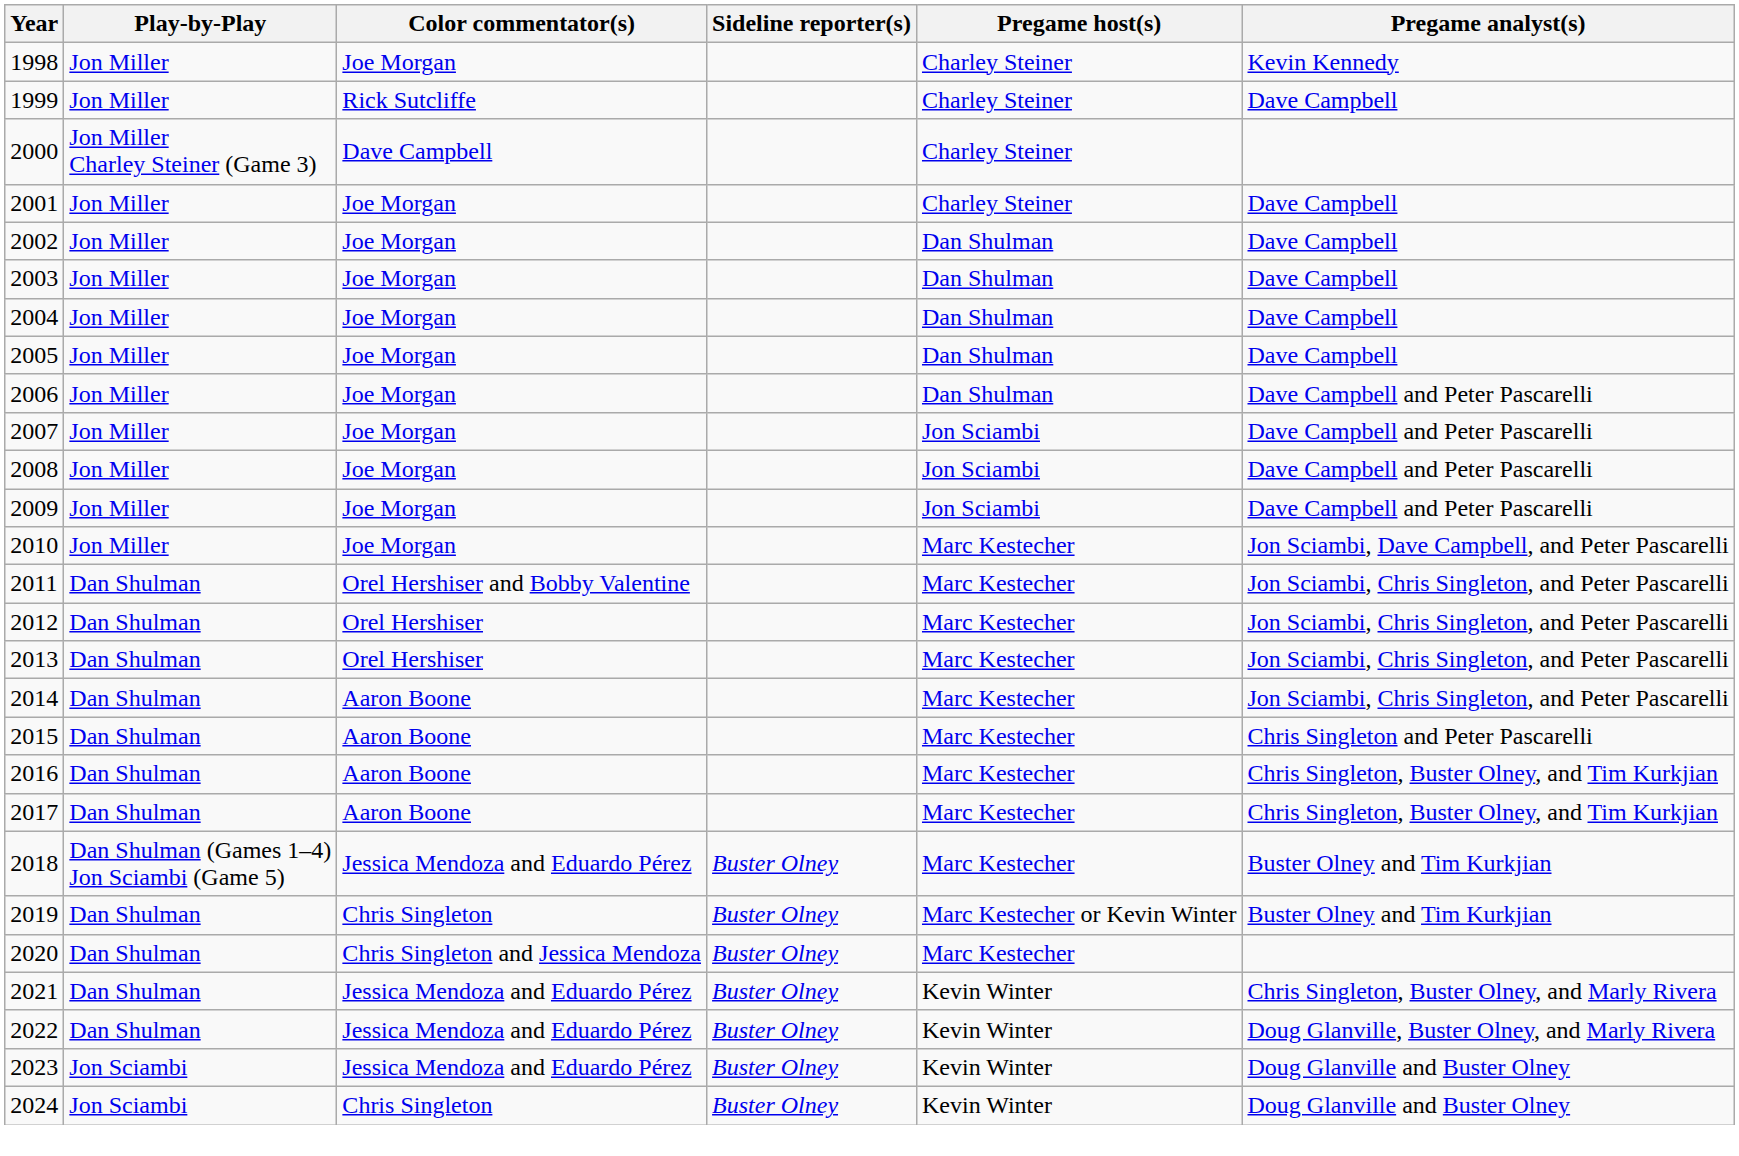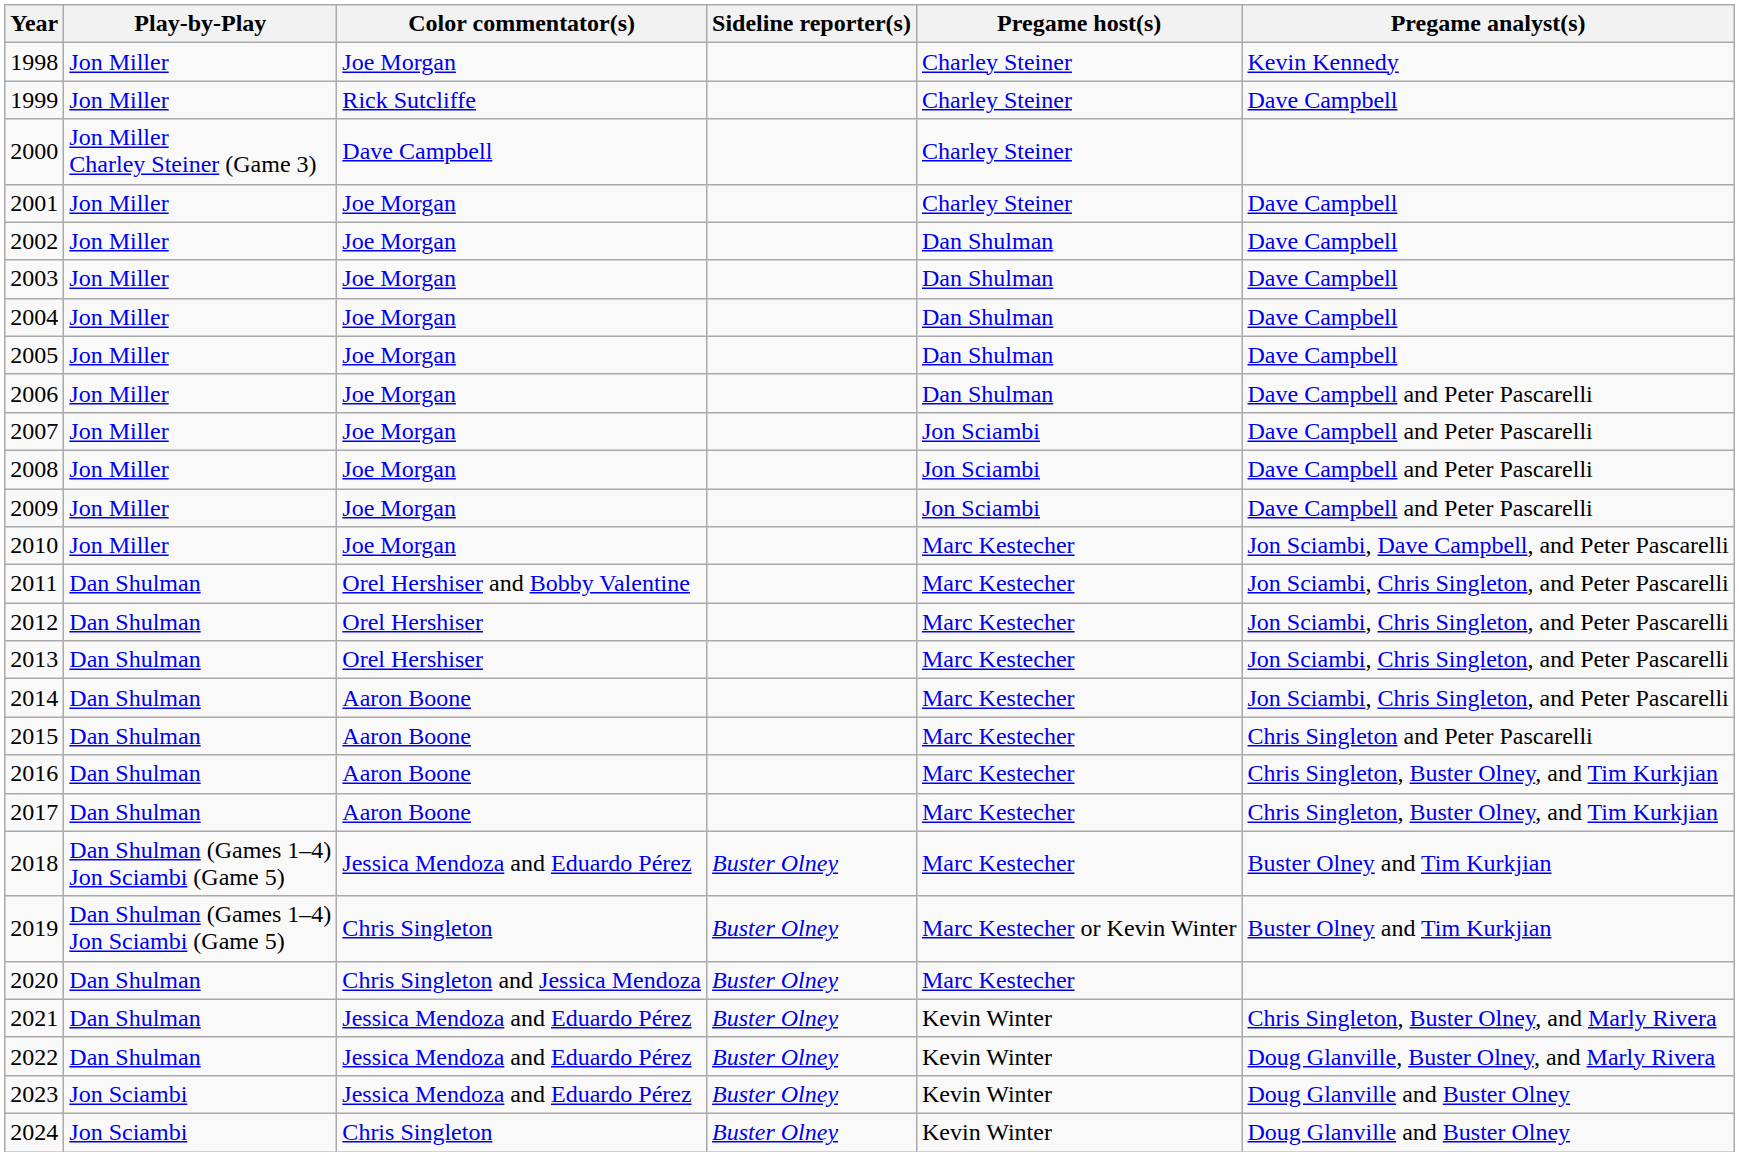2019 | Play-by-Play: Dan Shulman -> Dan Shulman (Games 1–4) Jon Sciambi (Game 5)
